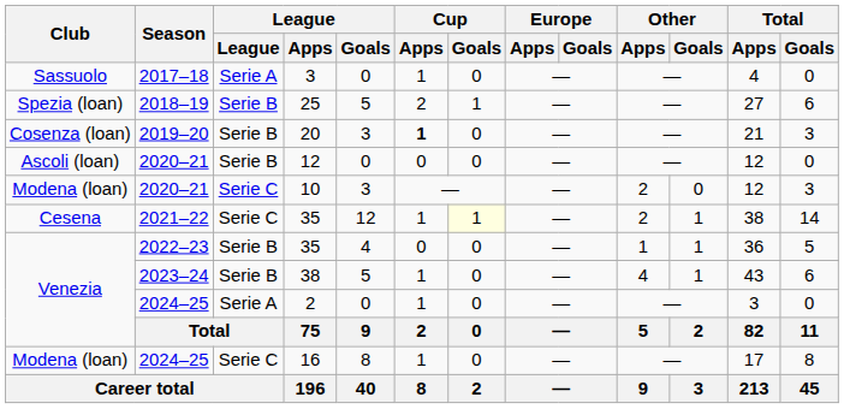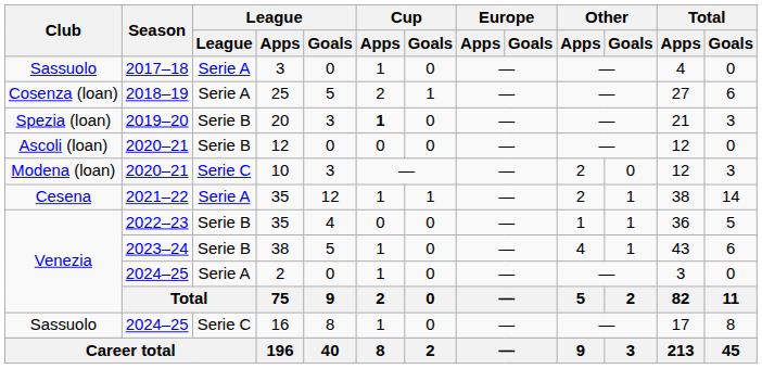25 | Club: Spezia (loan) -> Cosenza (loan)
25 | League: Serie B -> Serie A
20 | Club: Cosenza (loan) -> Spezia (loan)
2021–22 / 35 | League: Serie C -> Serie A
2021–22 / 35 | Cup / Goals: lightyellow background -> no background
16 | Club: Modena (loan) -> Sassuolo
